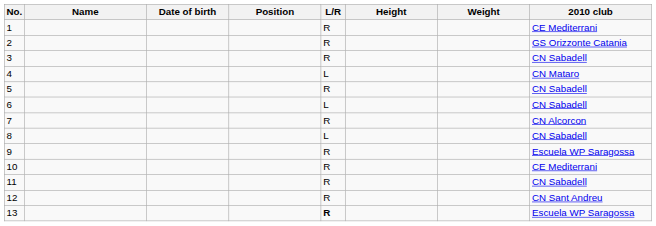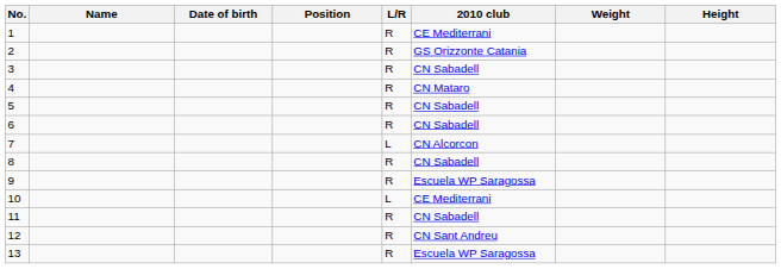columns swapped: Height <-> 2010 club
4 | L/R: L -> R
6 | L/R: L -> R
7 | L/R: R -> L
8 | L/R: L -> R
10 | L/R: R -> L
13 | L/R: bold -> normal
